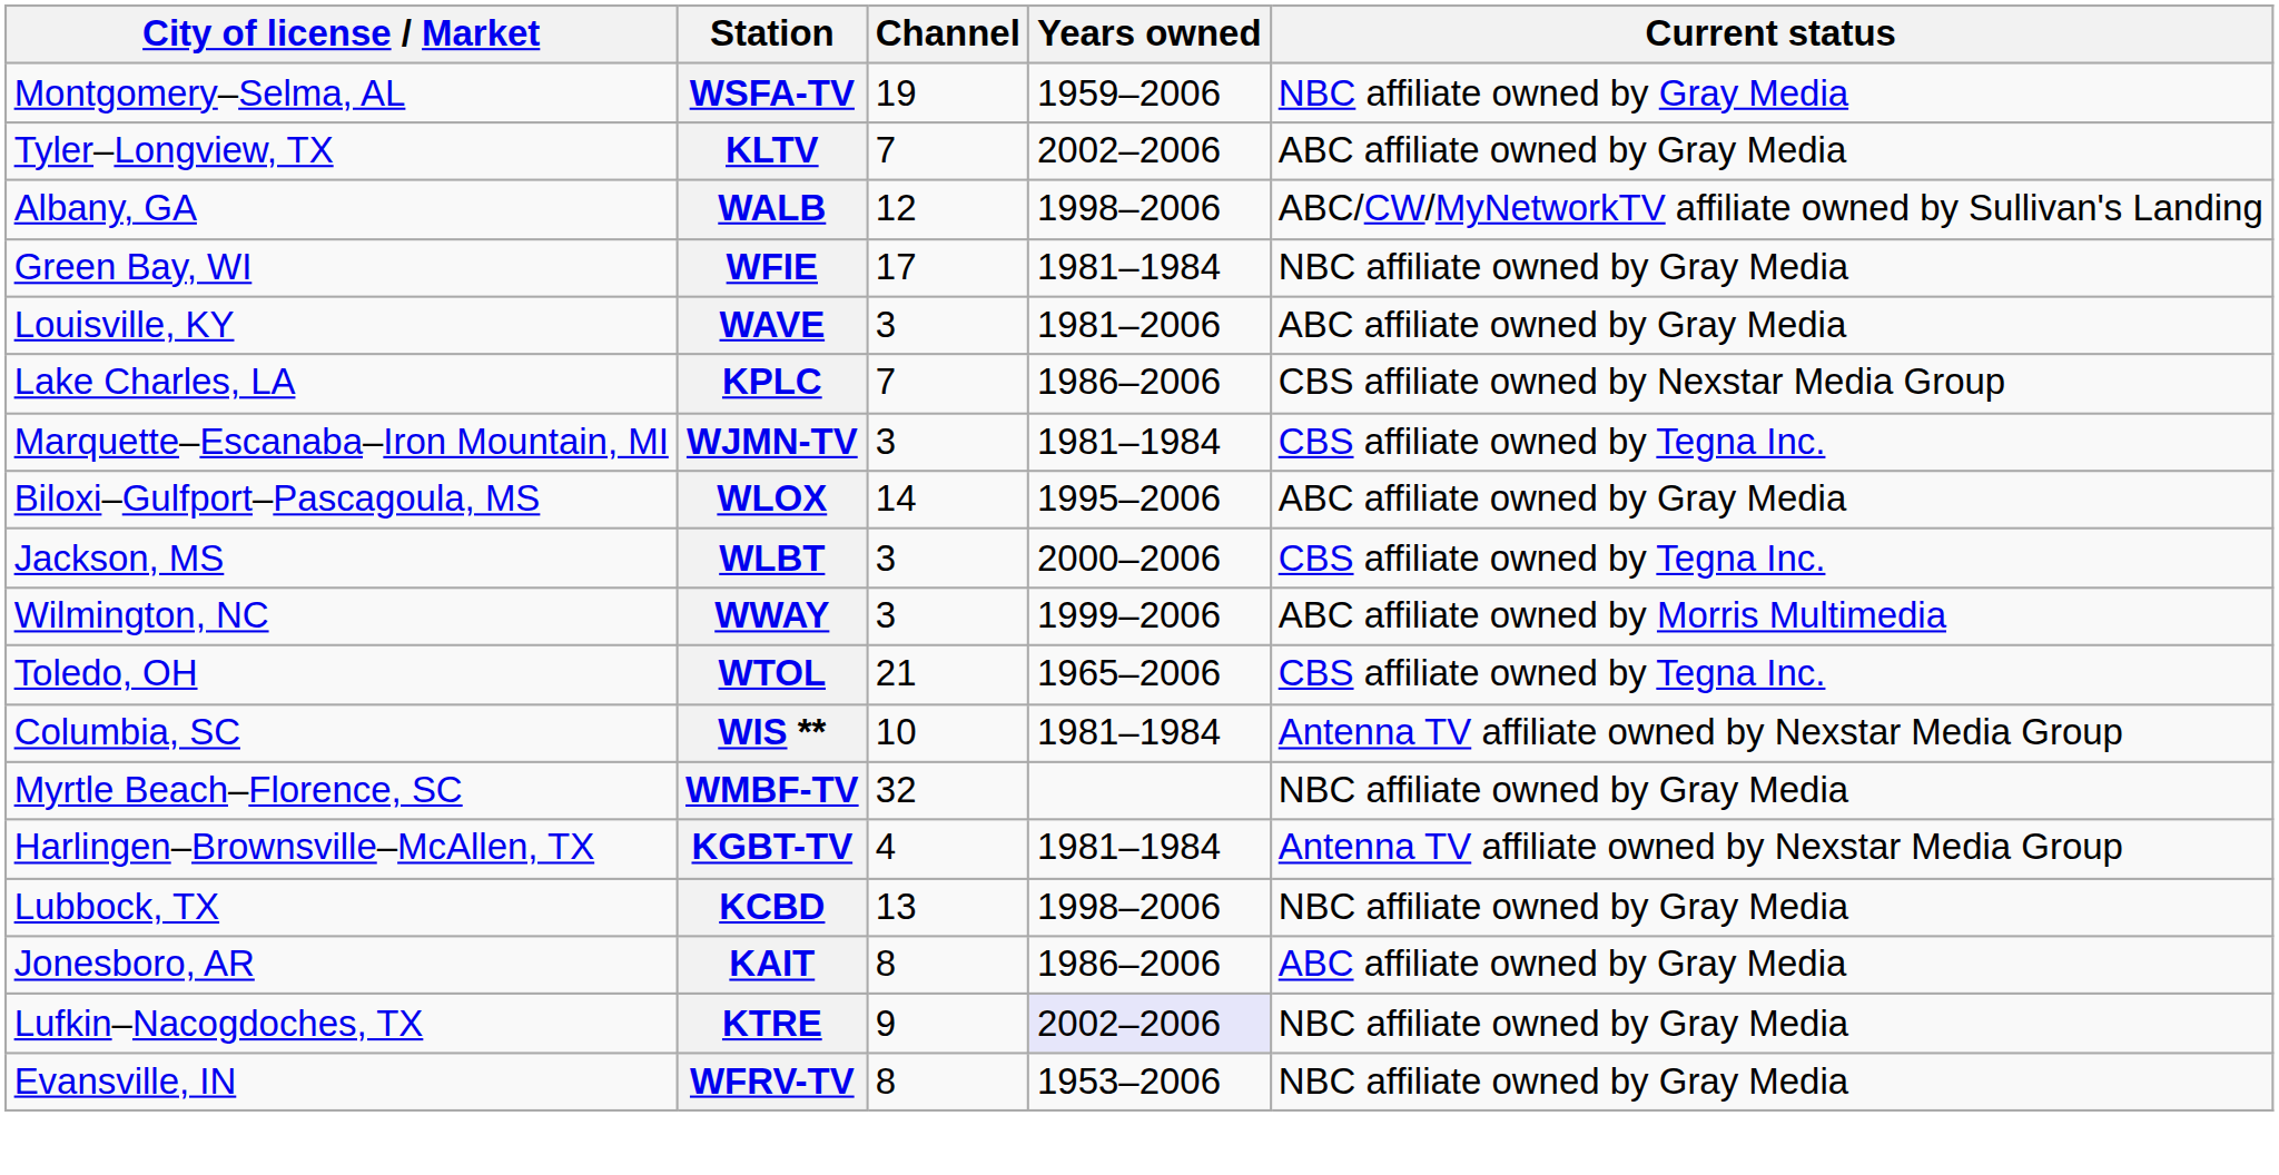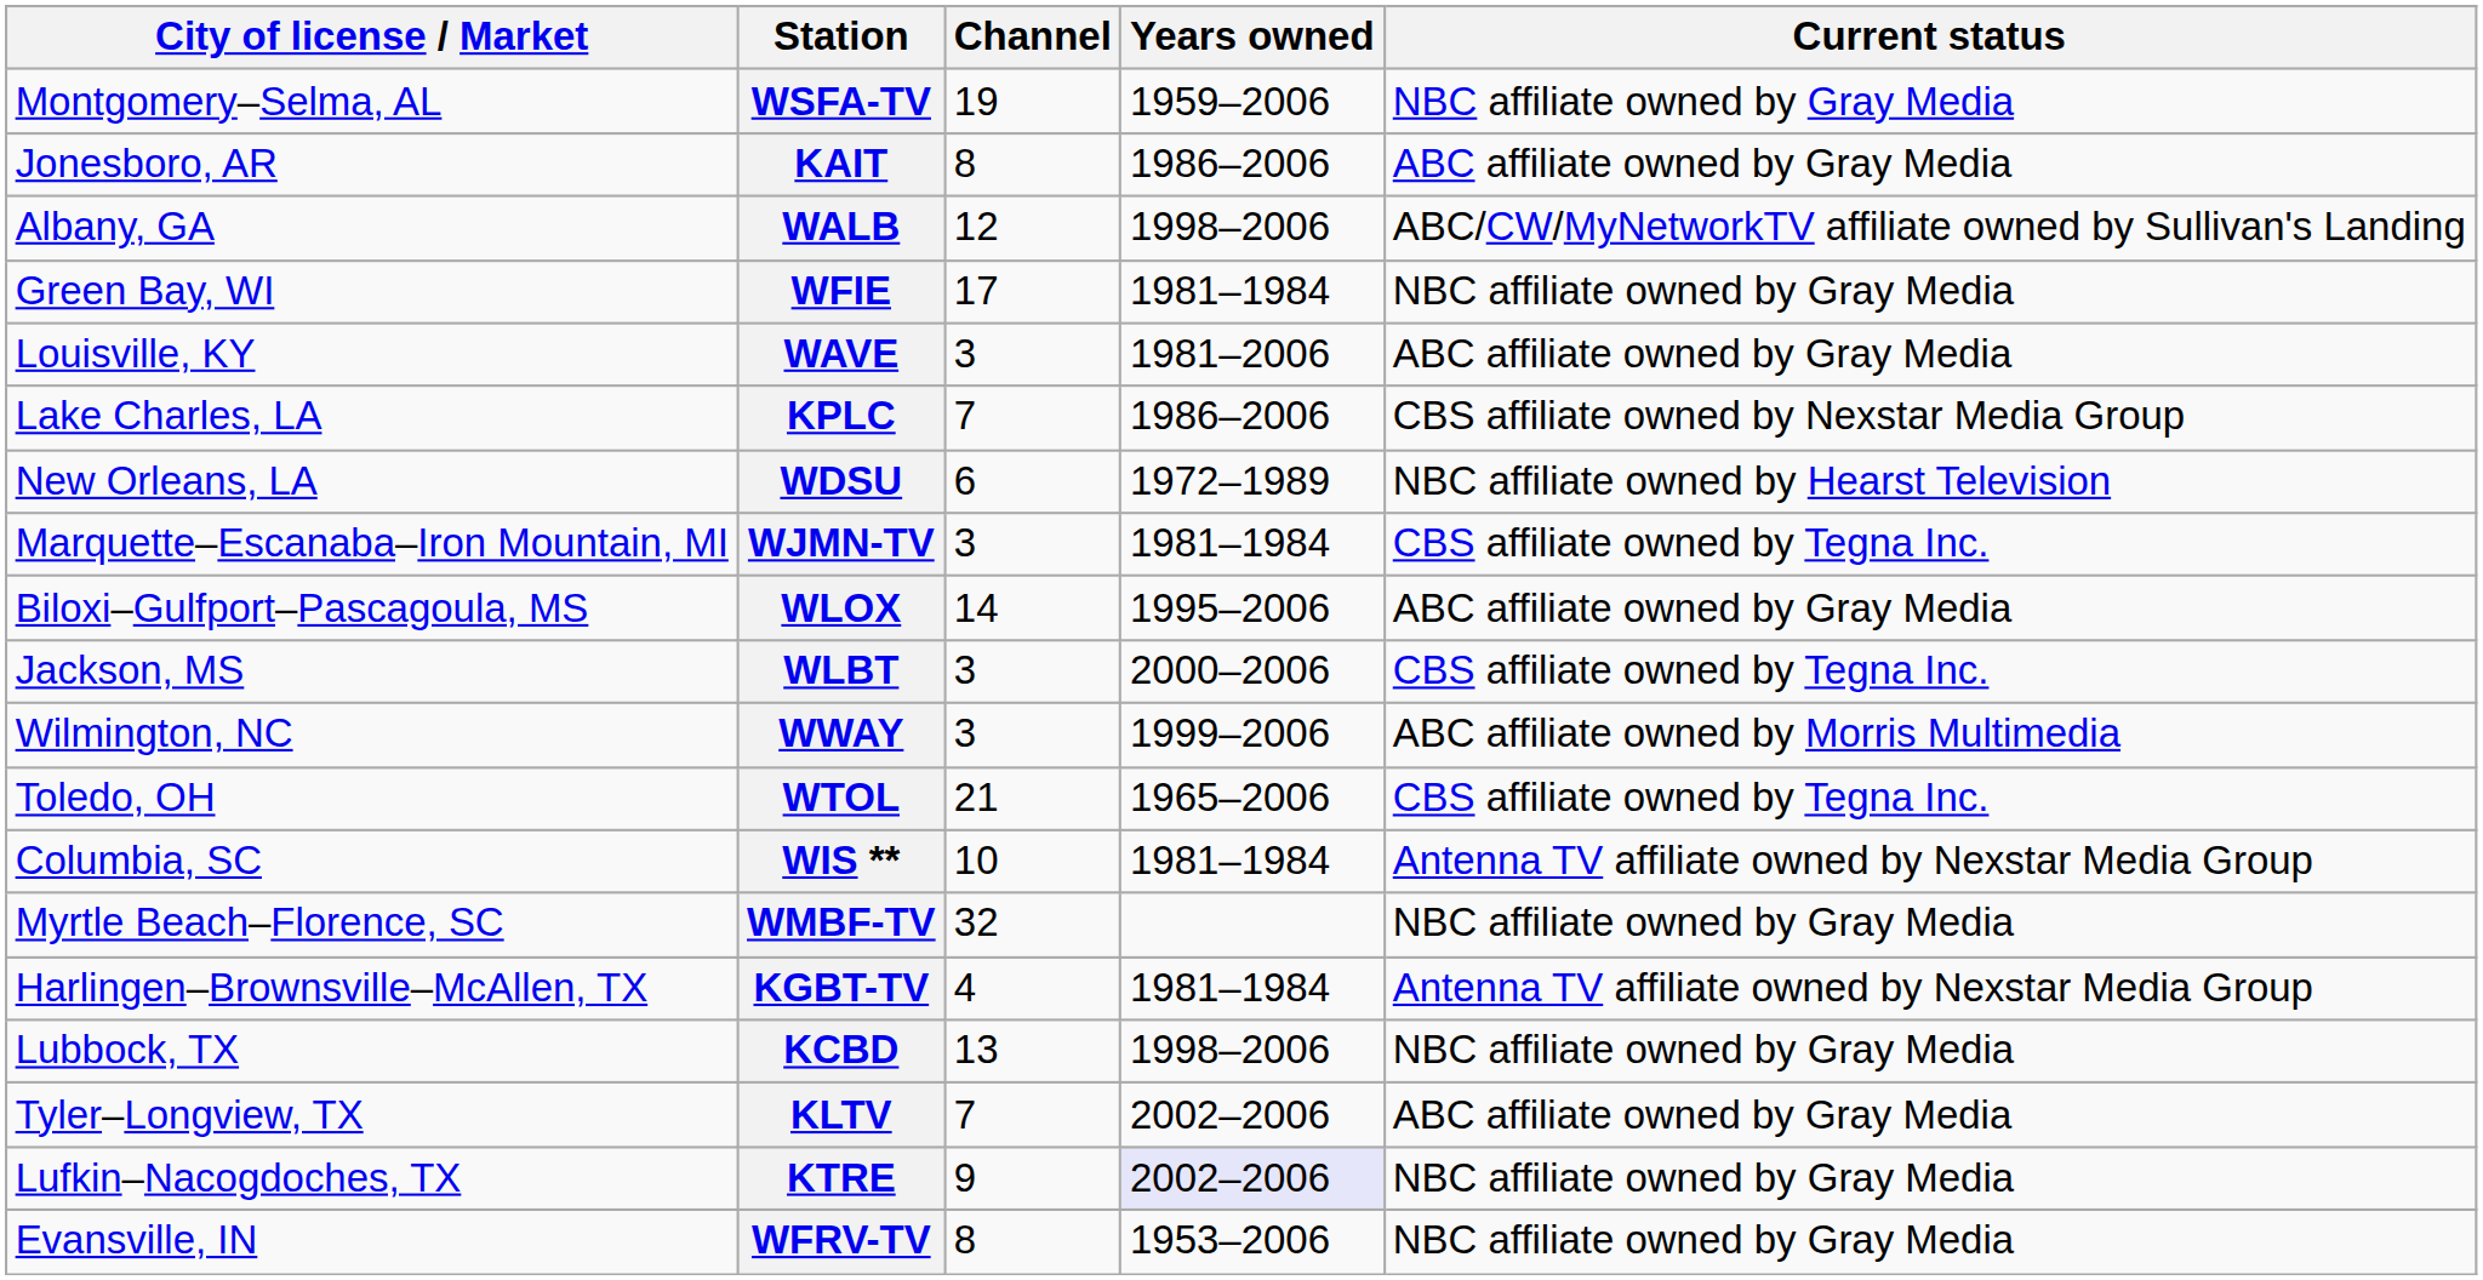rows swapped: KAIT <-> KLTV
+ row: New Orleans, LA | WDSU | 6 | 1972–1989 | NBC affiliate owned by Hearst Television
